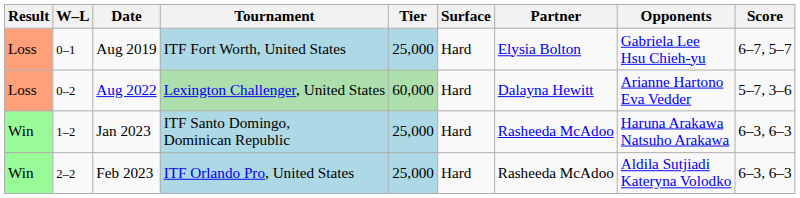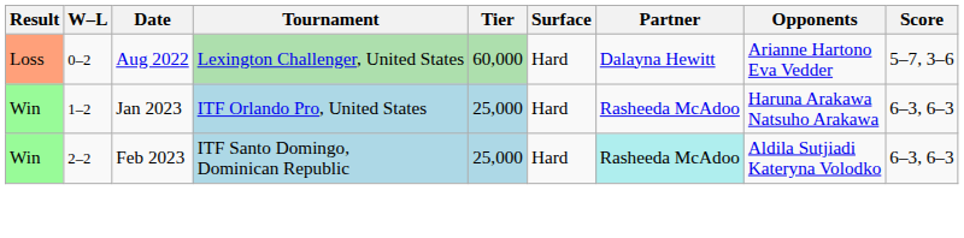- row: Loss | 0–1 | Aug 2019 | ITF Fort Worth, United States | 25,000 | Hard | Elysia Bolton | Gabriela Lee Hsu Chieh-yu | 6–7, 5–7
Jan 2023 | Tournament: ITF Santo Domingo, Dominican Republic -> ITF Orlando Pro, United States
Feb 2023 | Tournament: ITF Orlando Pro, United States -> ITF Santo Domingo, Dominican Republic
Feb 2023 | Partner: no background -> paleturquoise background
